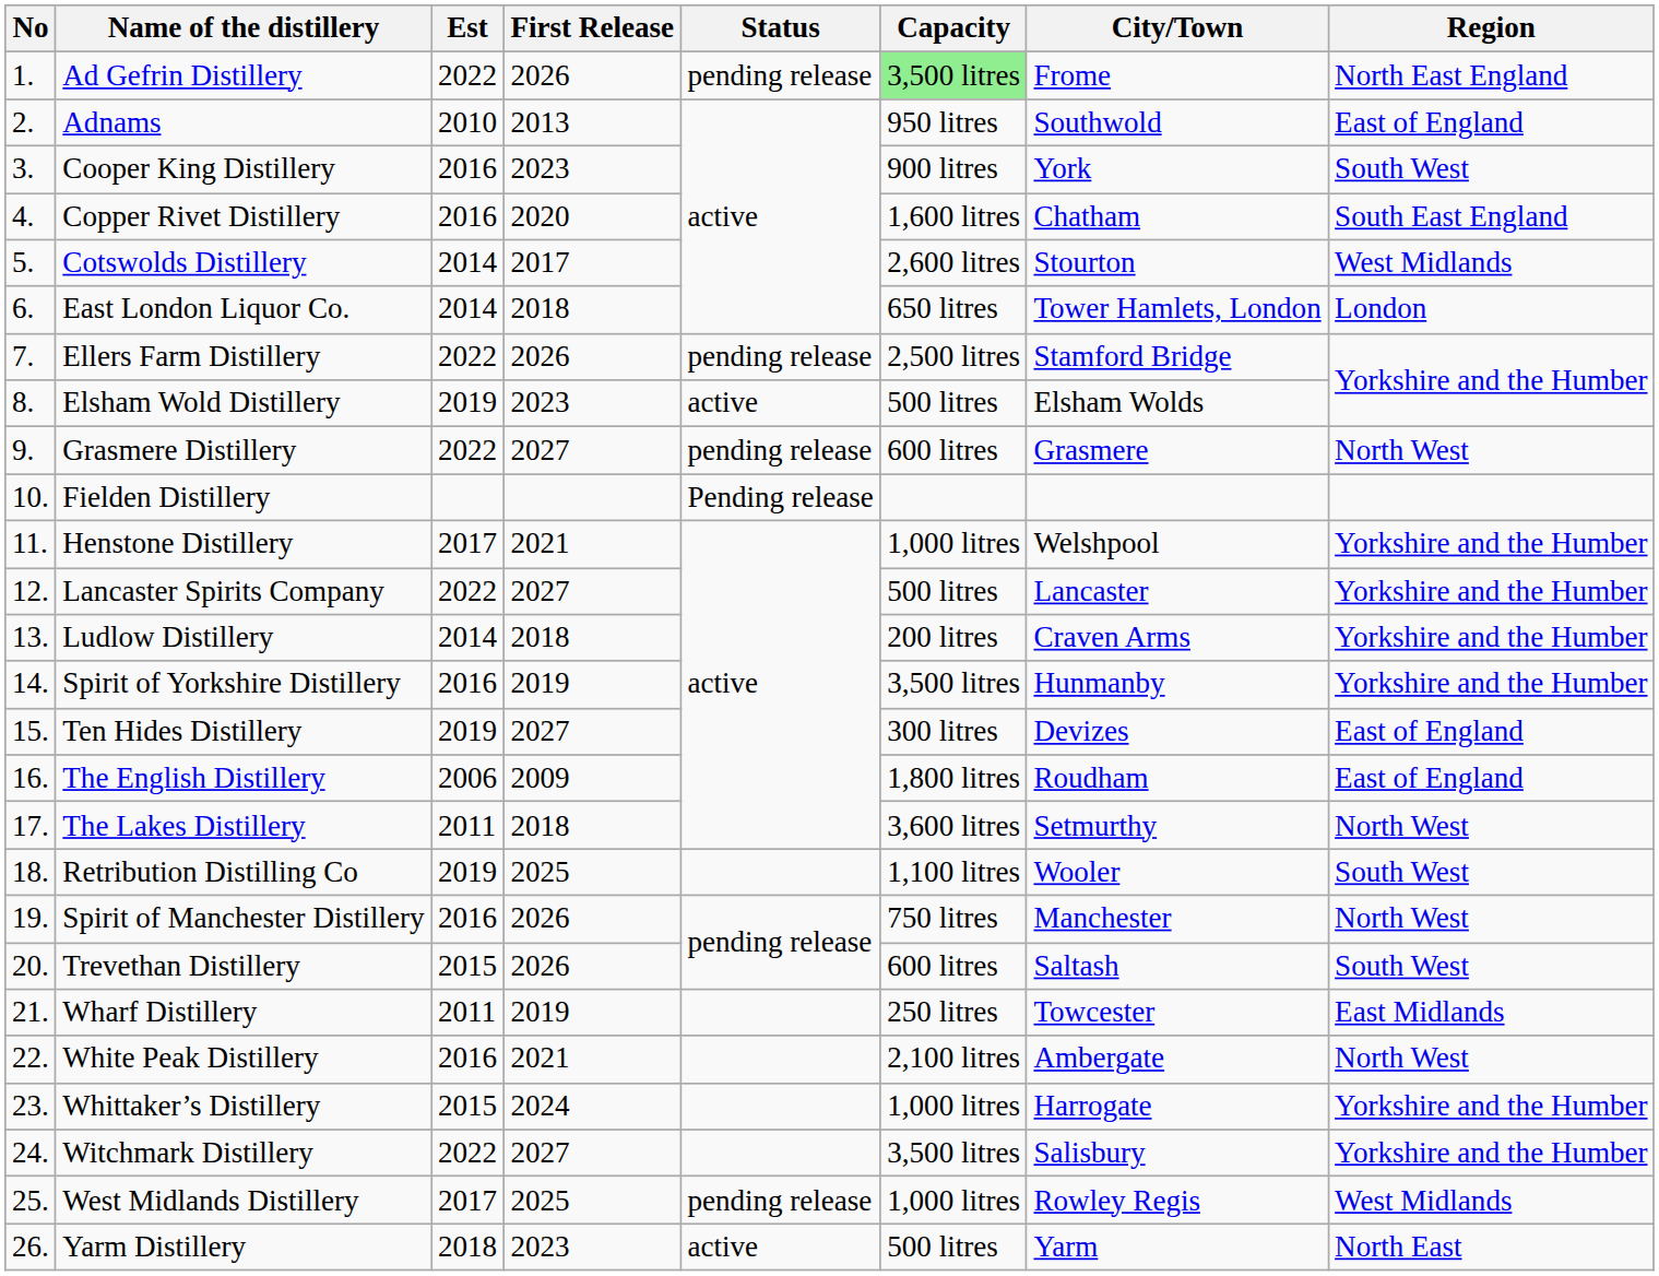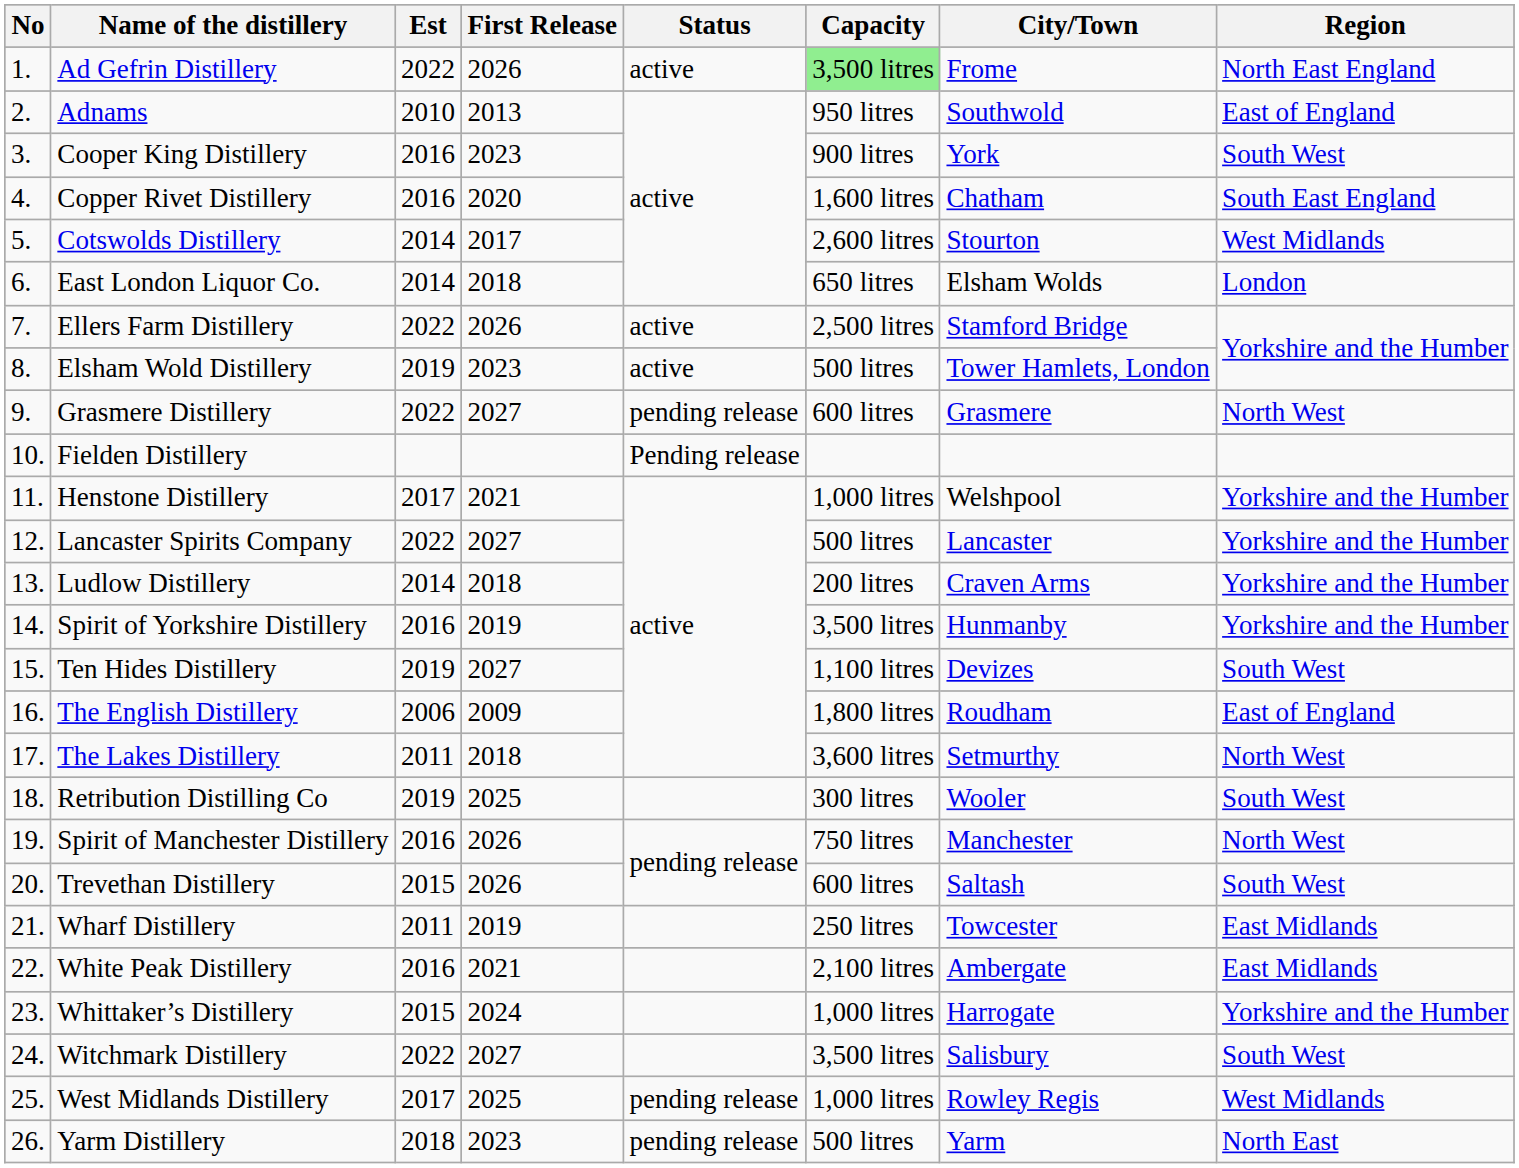Ad Gefrin Distillery | Status: pending release -> active
East London Liquor Co. | City/Town: Tower Hamlets, London -> Elsham Wolds
Ellers Farm Distillery | Status: pending release -> active
Elsham Wold Distillery | City/Town: Elsham Wolds -> Tower Hamlets, London
Ten Hides Distillery | Capacity: 300 litres -> 1,100 litres
Ten Hides Distillery | Region: East of England -> South West
Retribution Distilling Co | Capacity: 1,100 litres -> 300 litres
White Peak Distillery | Region: North West -> East Midlands
Witchmark Distillery | Region: Yorkshire and the Humber -> South West
Yarm Distillery | Status: active -> pending release
